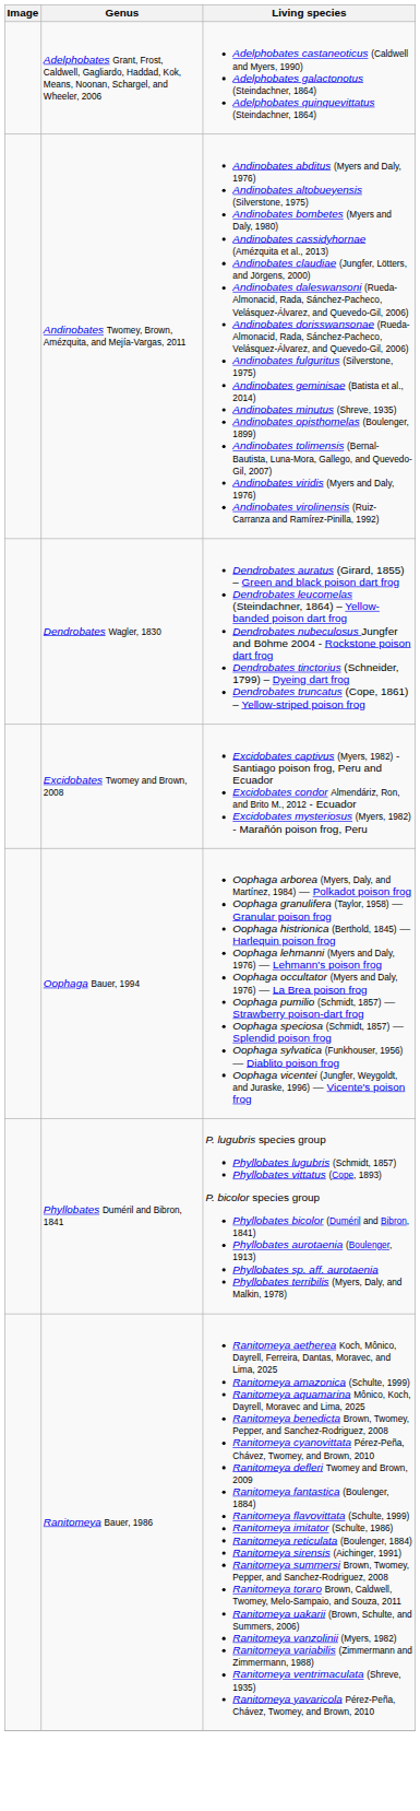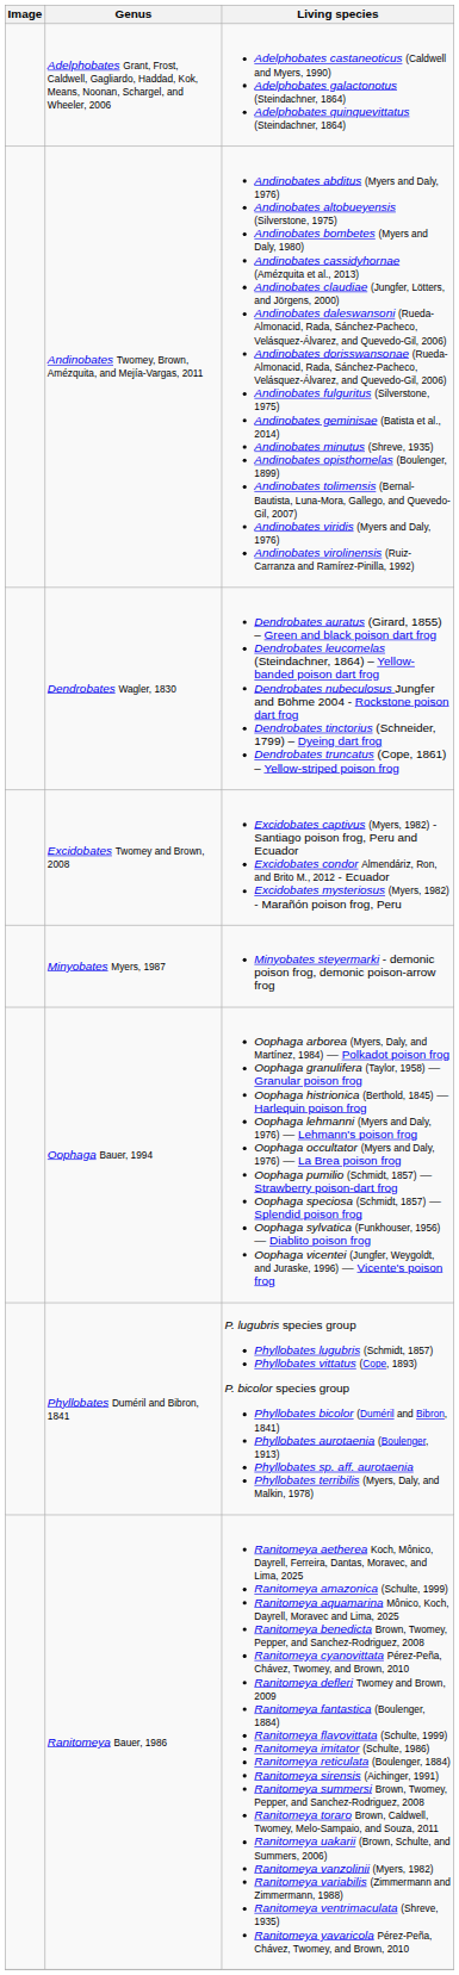+ row: Minyobates Myers, 1987 | Minyobates steyermarki - demonic poison frog, demonic poison-arrow frog
